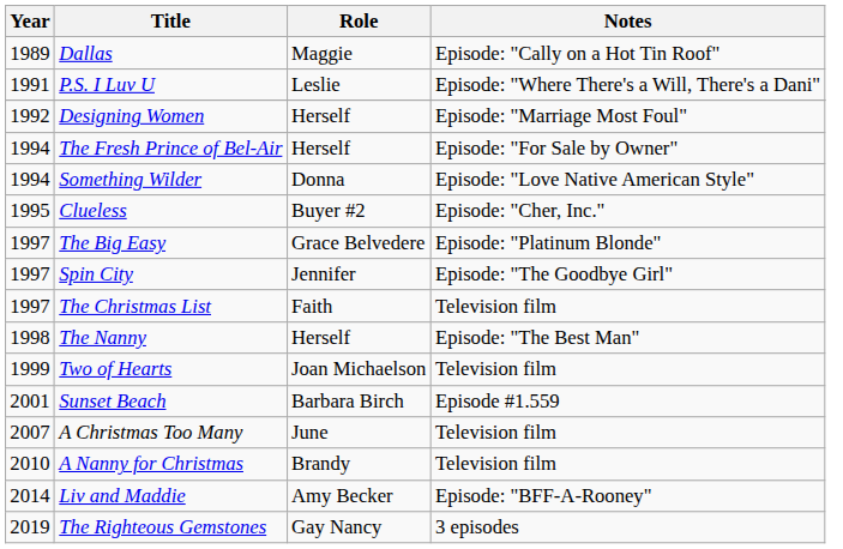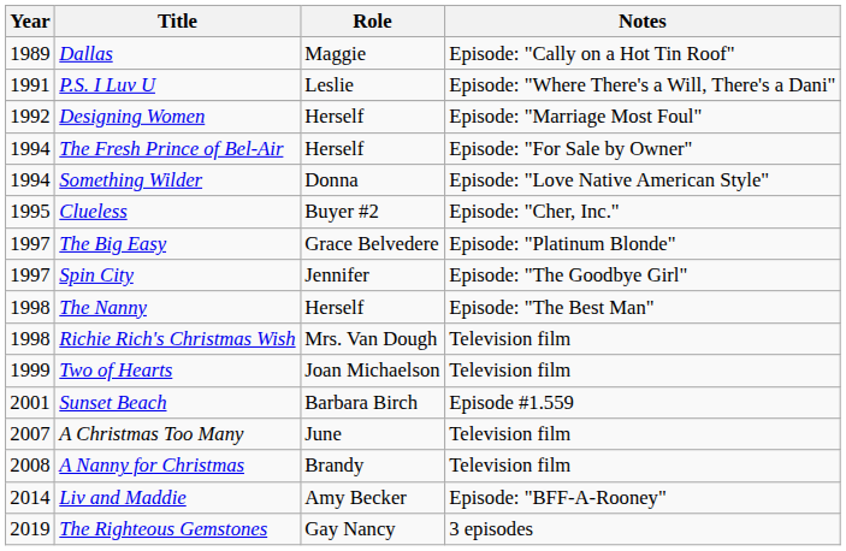- row: 1997 | The Christmas List | Faith | Television film
+ row: 1998 | Richie Rich's Christmas Wish | Mrs. Van Dough | Television film
A Nanny for Christmas | Year: 2010 -> 2008
